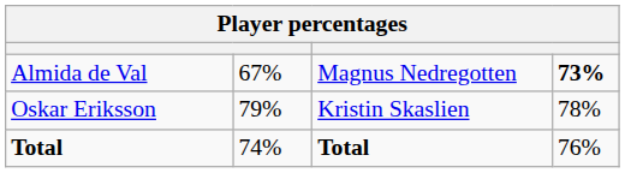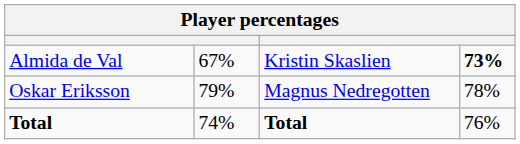Almida de Val | column 3: Magnus Nedregotten -> Kristin Skaslien
Oskar Eriksson | column 3: Kristin Skaslien -> Magnus Nedregotten
